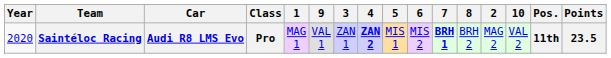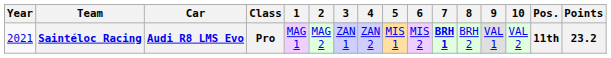columns swapped: 2 <-> 9
Saintéloc Racing | Year: 2020 -> 2021
Saintéloc Racing | 4: bold -> normal
Saintéloc Racing | Points: 23.5 -> 23.2
